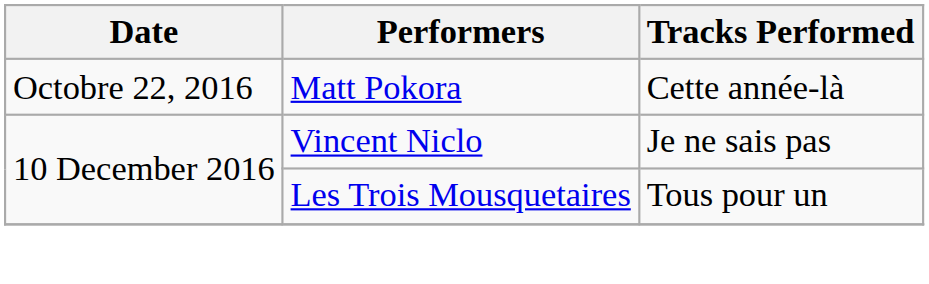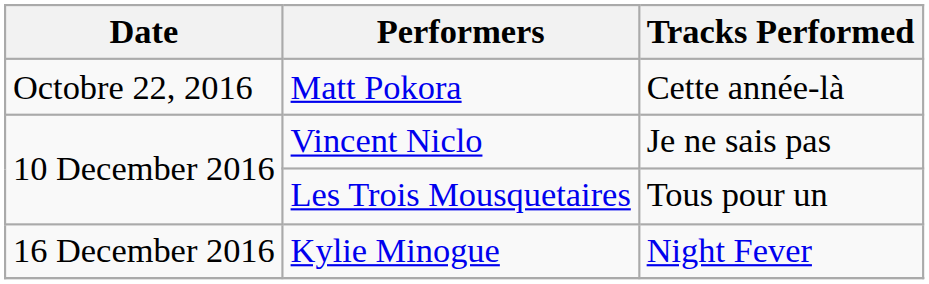+ row: 16 December 2016 | Kylie Minogue | Night Fever
